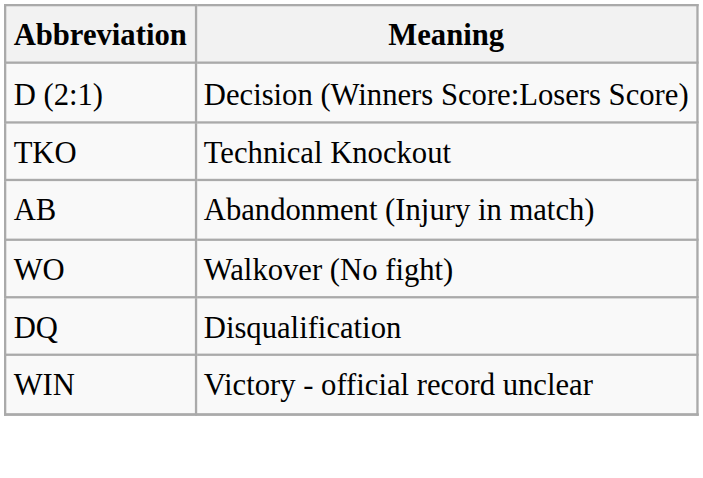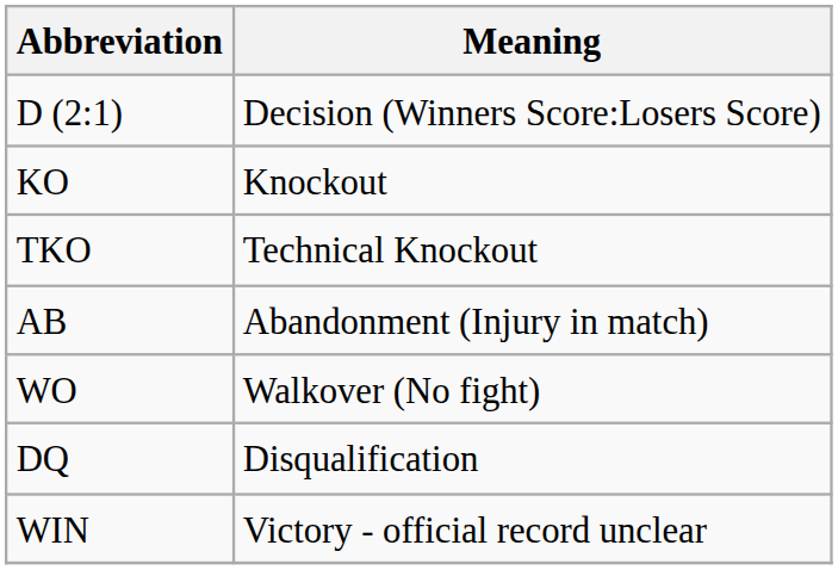+ row: KO | Knockout
